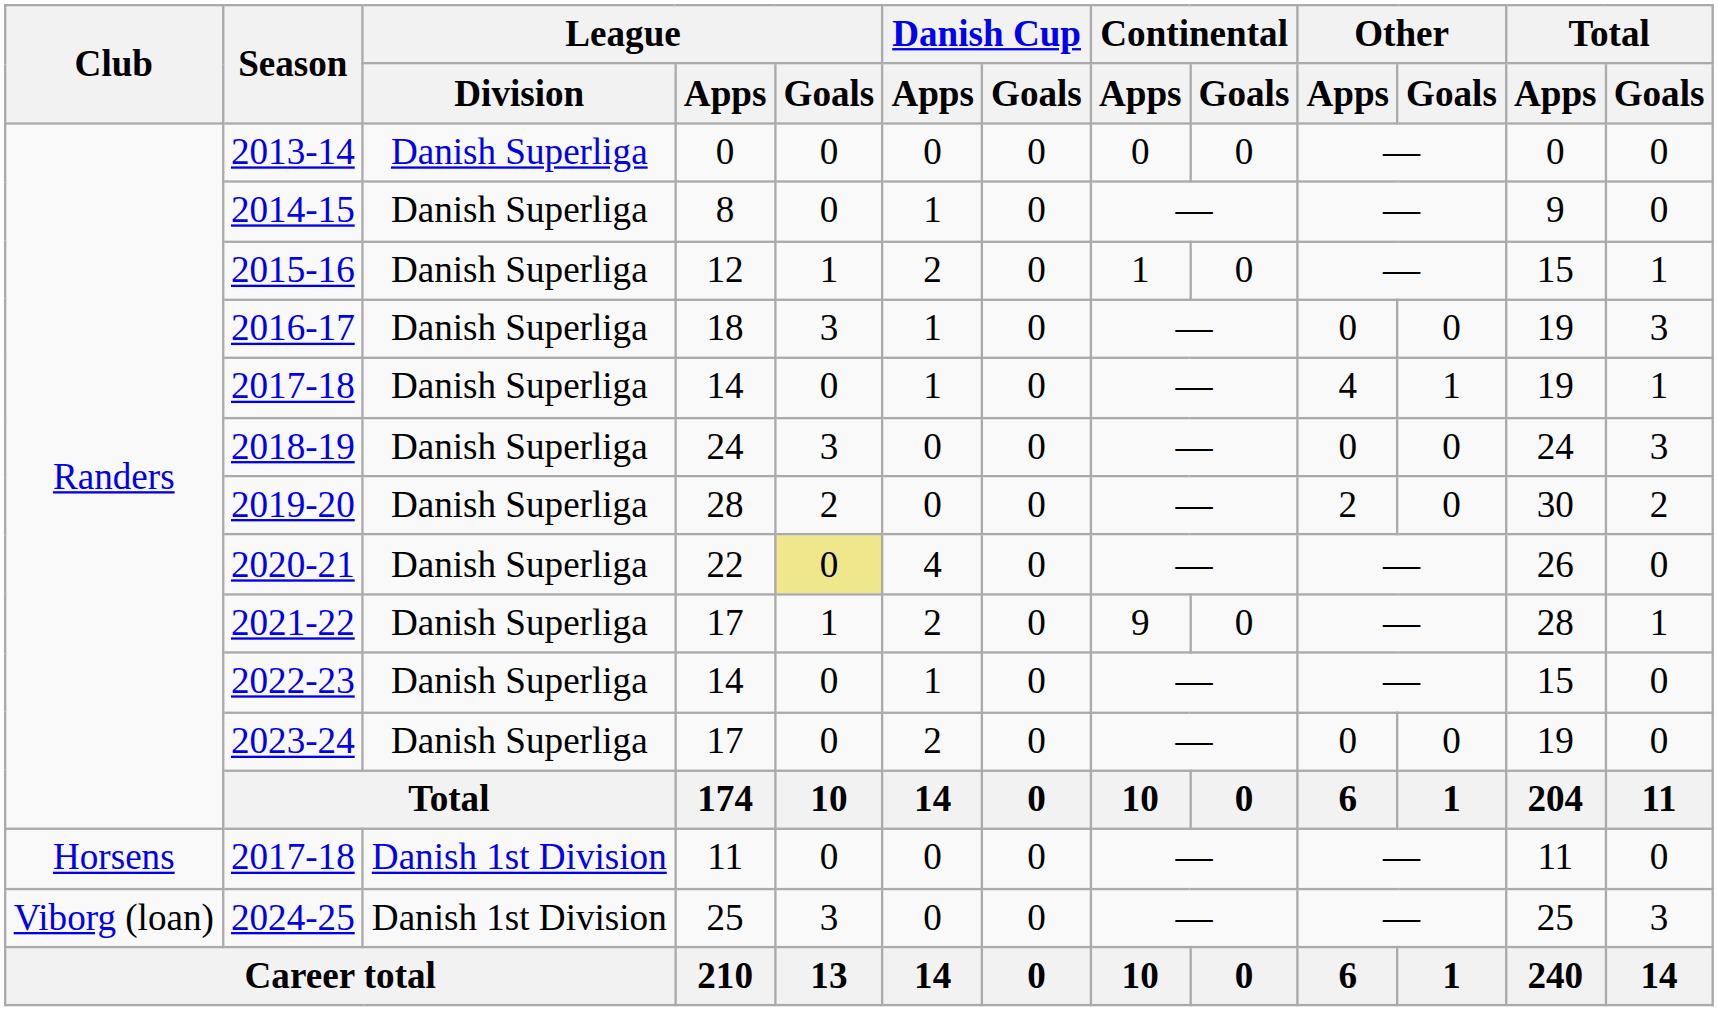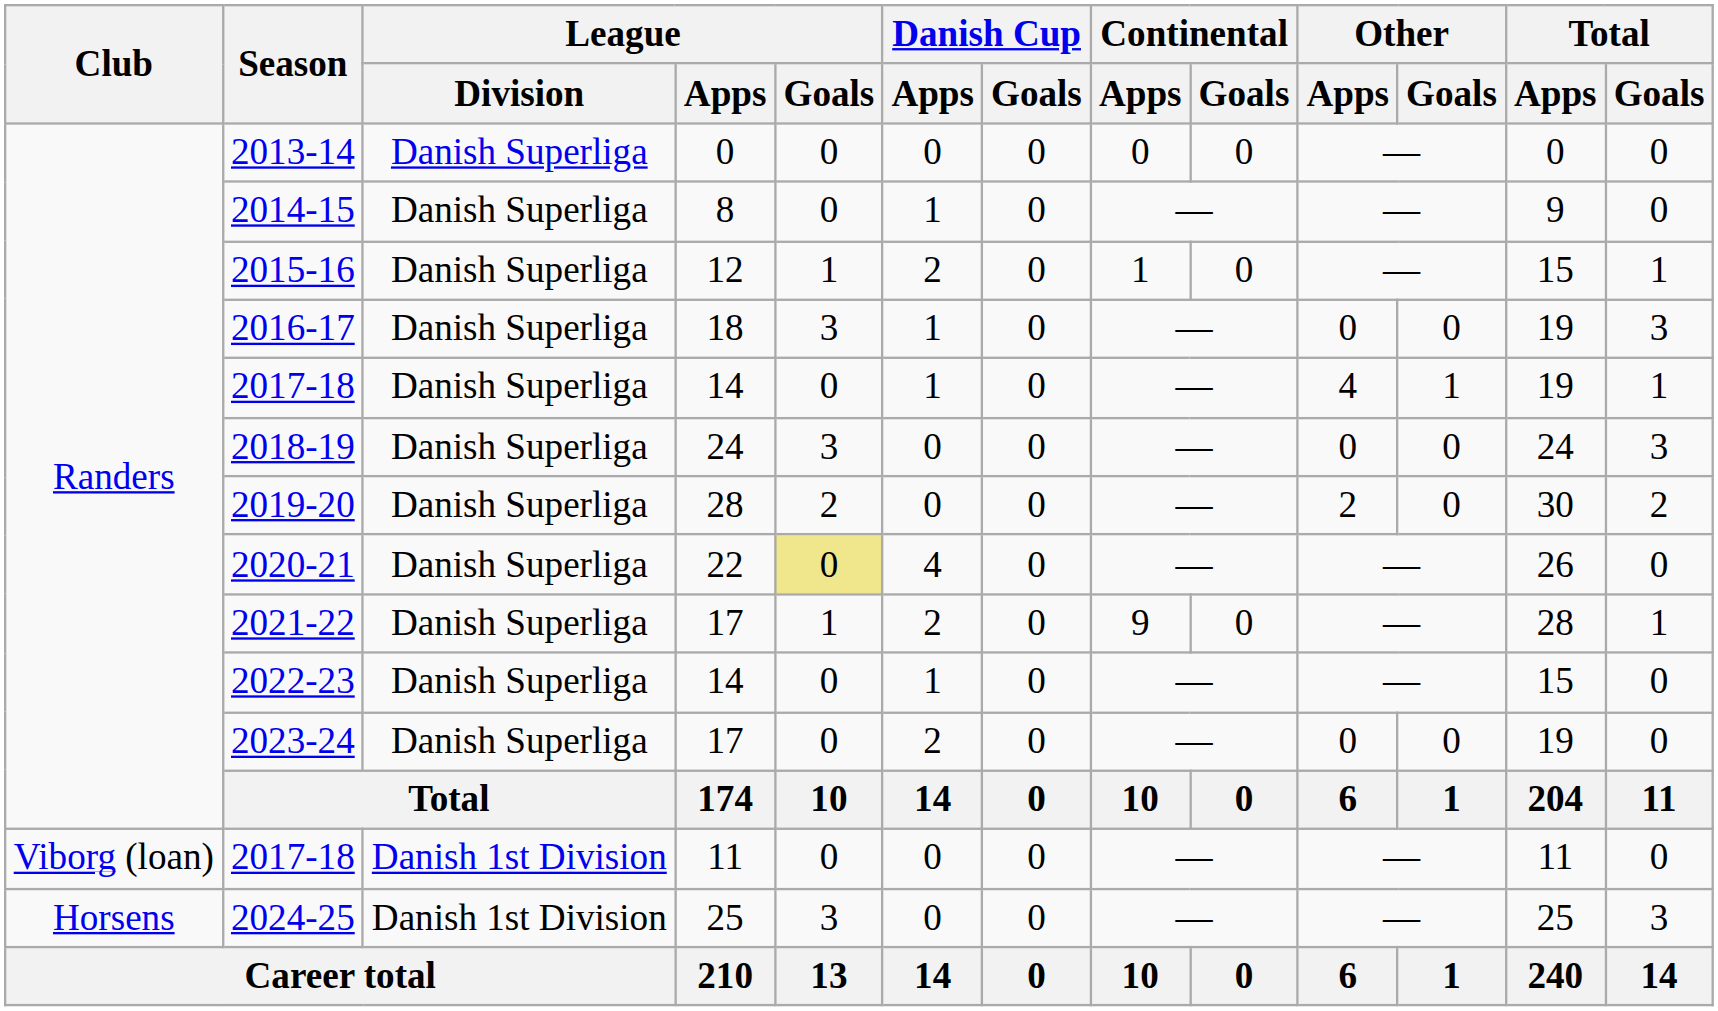2017-18 / 11 | Club: Horsens -> Viborg (loan)
2024-25 | Club: Viborg (loan) -> Horsens
